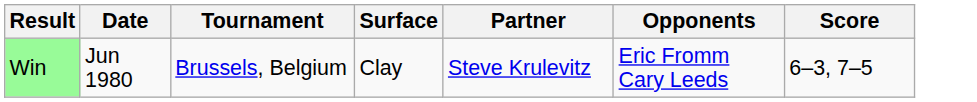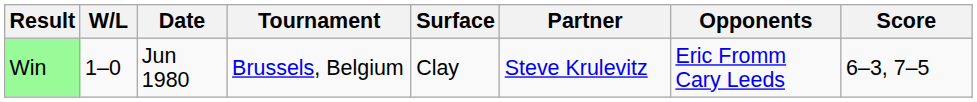+ column: W/L | 1–0
